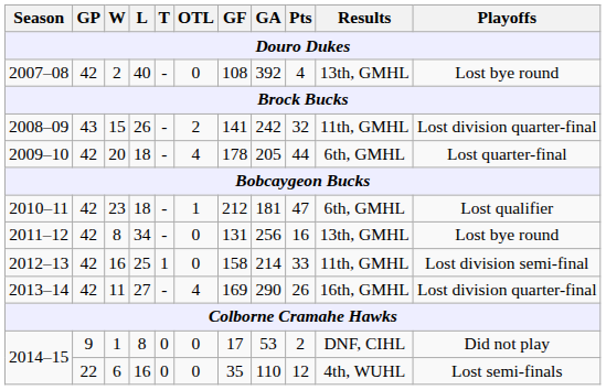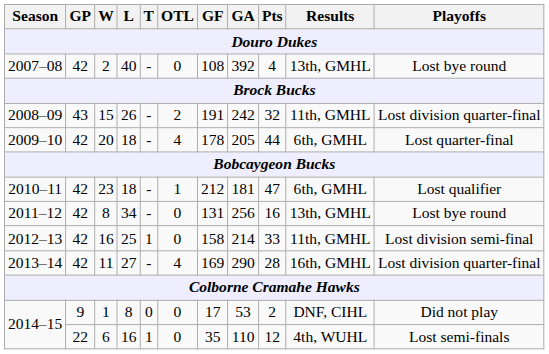15 | GF: 141 -> 191
11 | Pts: 26 -> 28
6 | T: 0 -> 1
